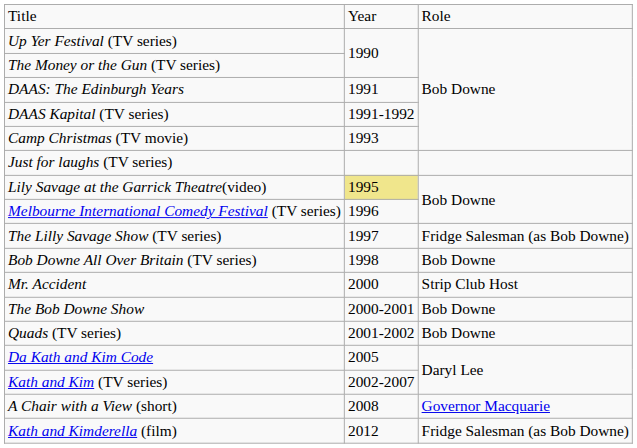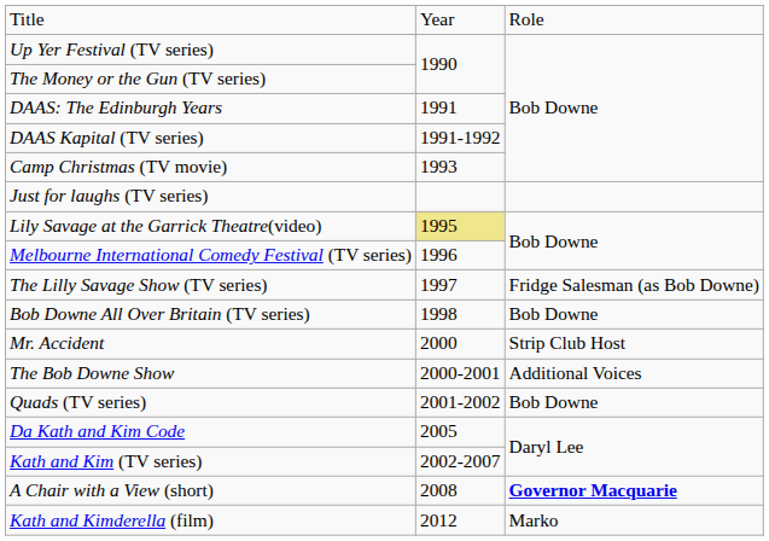The Bob Downe Show | column 3: Bob Downe -> Additional Voices
A Chair with a View (short) | column 3: normal -> bold
Kath and Kimderella (film) | column 3: Fridge Salesman (as Bob Downe) -> Marko
